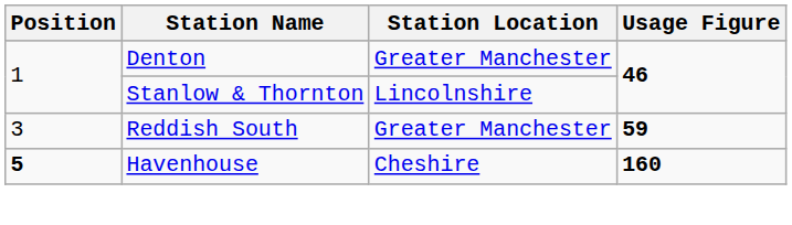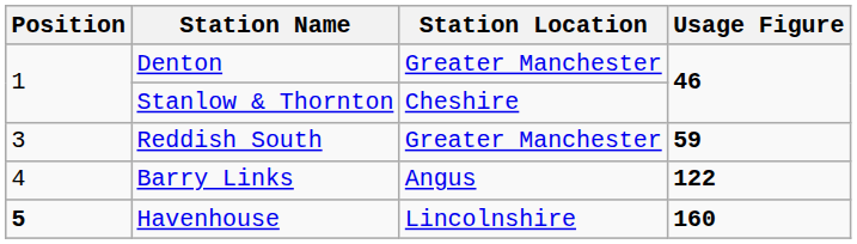Stanlow & Thornton | Station Location: Lincolnshire -> Cheshire
+ row: 4 | Barry Links | Angus | 122
Havenhouse | Station Location: Cheshire -> Lincolnshire
